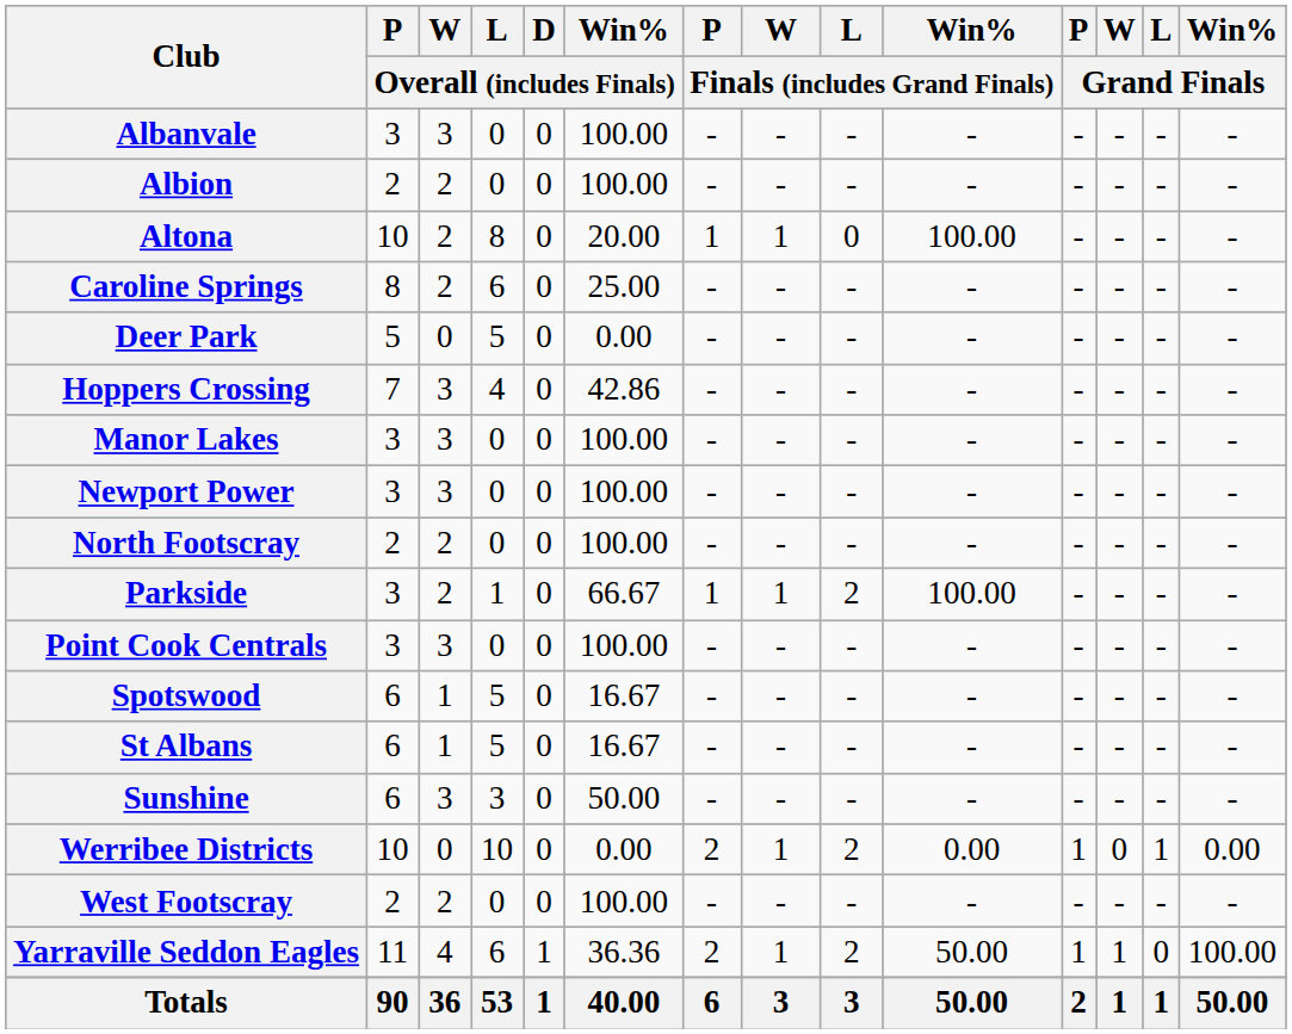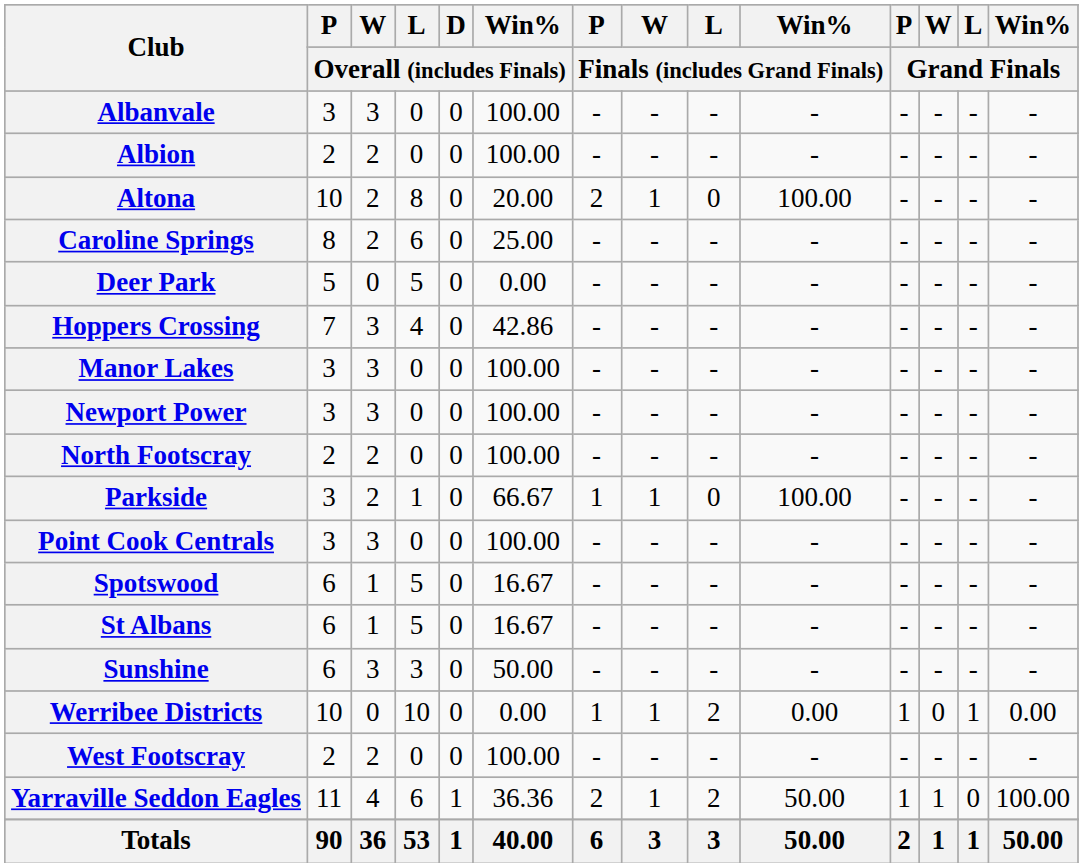Altona | P / Finals (includes Grand Finals): 1 -> 2
Parkside | L / Finals (includes Grand Finals): 2 -> 0
Werribee Districts | P / Finals (includes Grand Finals): 2 -> 1
